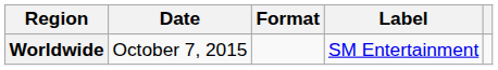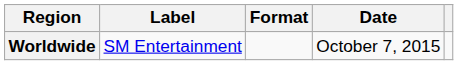columns swapped: Date <-> Label
